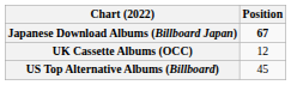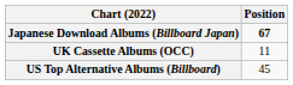UK Cassette Albums (OCC) | Position: 12 -> 11
